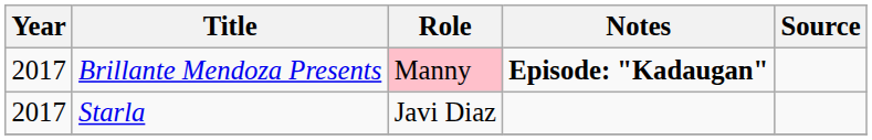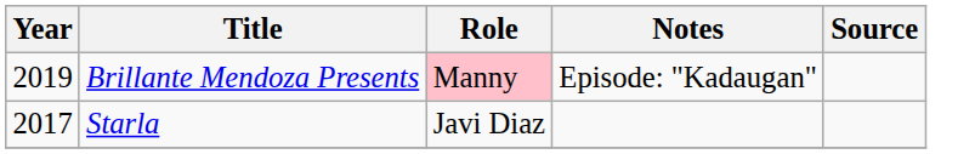Brillante Mendoza Presents | Year: 2017 -> 2019
Brillante Mendoza Presents | Notes: bold -> normal
